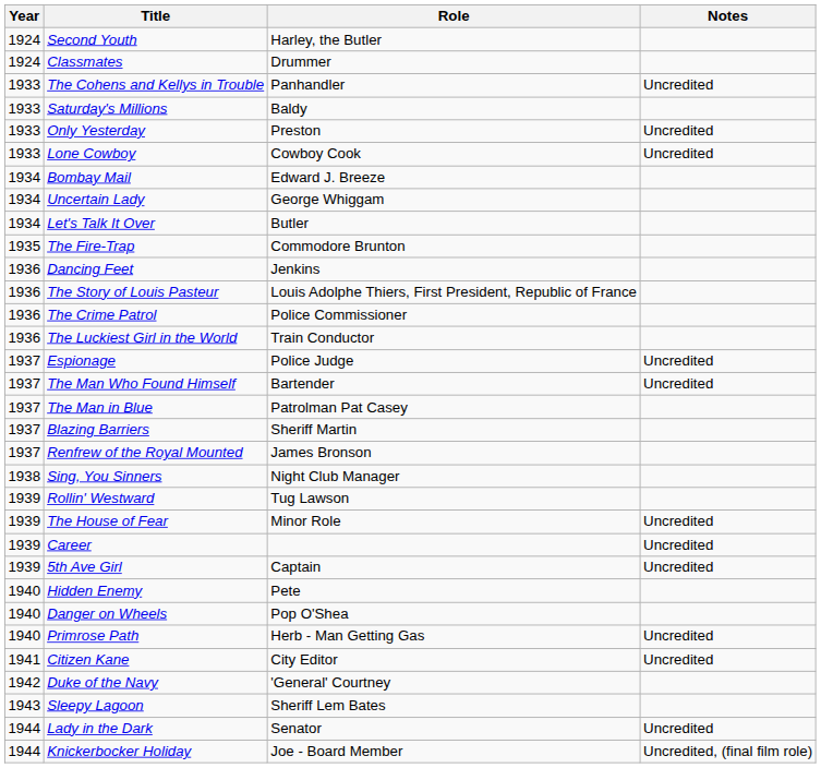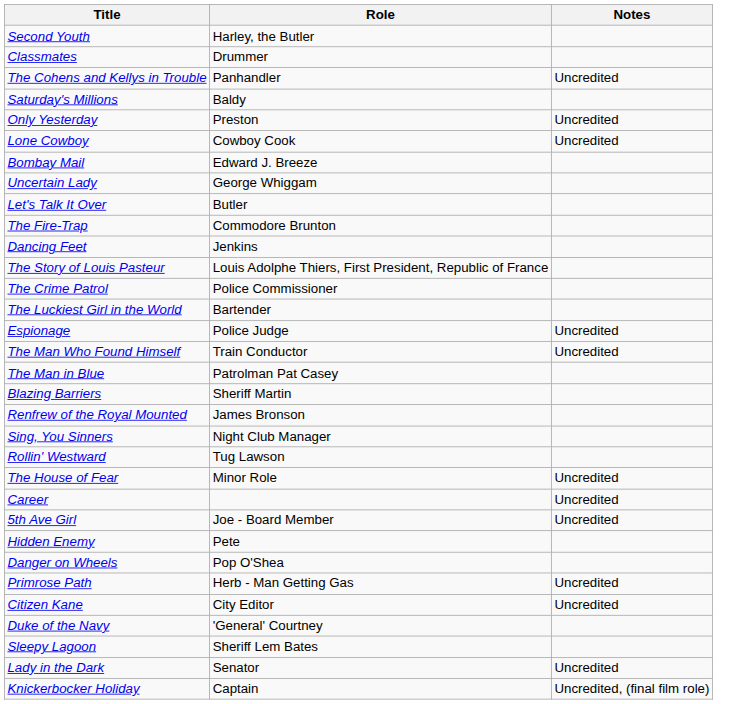- column: Year | 1924 | 1924 | 1933 | 1933 | 1933 | 1933 | 1934 | 1934 | 1934 | 1935 | 1936 | 1936 | 1936 | 1936 | 1937 | 1937 | 1937 | 1937 | 1937 | 1938 | 1939 | 1939 | 1939 | 1939 | 1940 | 1940 | 1940 | 1941 | 1942 | 1943 | 1944 | 1944
The Luckiest Girl in the World | Role: Train Conductor -> Bartender
The Man Who Found Himself | Role: Bartender -> Train Conductor
5th Ave Girl | Role: Captain -> Joe - Board Member
Knickerbocker Holiday | Role: Joe - Board Member -> Captain
